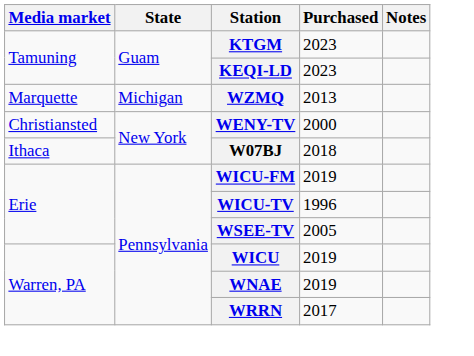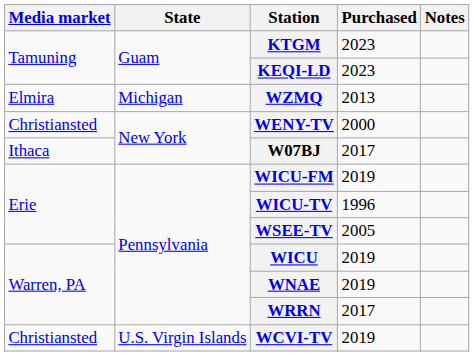WZMQ | Media market: Marquette -> Elmira
W07BJ | Purchased: 2018 -> 2017
+ row: Christiansted | U.S. Virgin Islands | WCVI-TV | 2019
